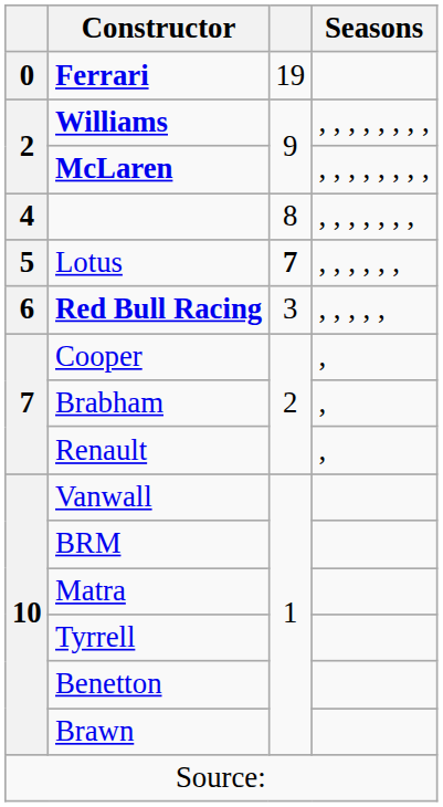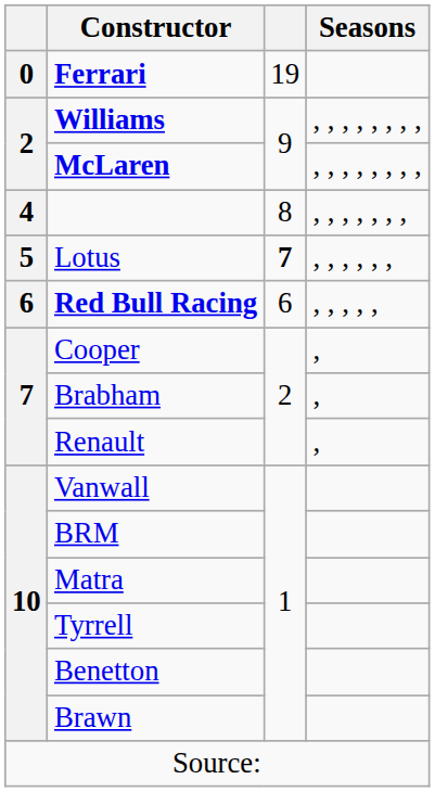Red Bull Racing | column 3: 3 -> 6
